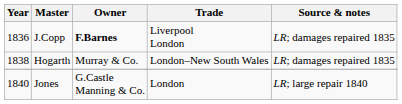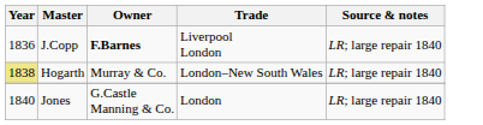J.Copp | Source & notes: LR; damages repaired 1835 -> LR; large repair 1840
Hogarth | Year: no background -> khaki background
Hogarth | Source & notes: LR; damages repaired 1835 -> LR; large repair 1840
